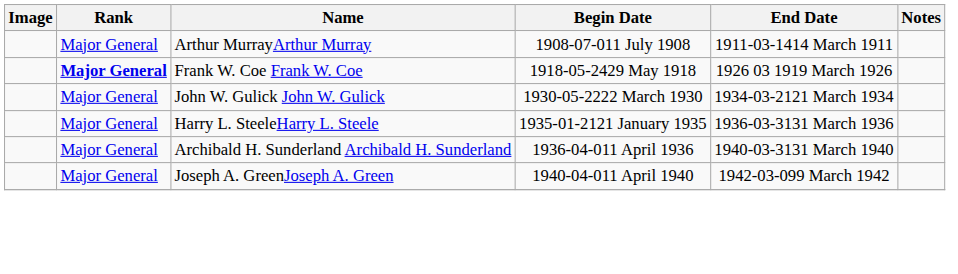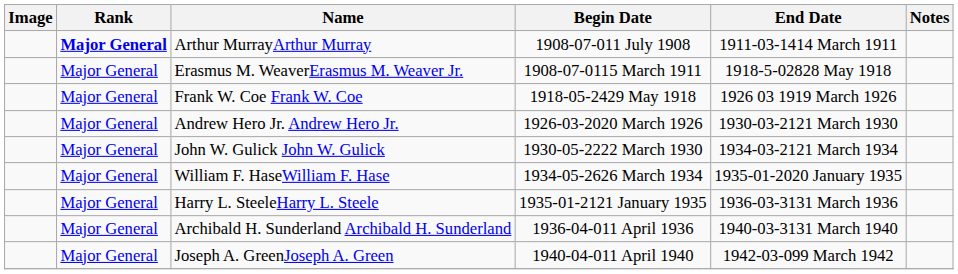Arthur MurrayArthur Murray | Rank: normal -> bold
+ row: Major General | Erasmus M. WeaverErasmus M. Weaver Jr. | 1908-07-0115 March 1911 | 1918-5-02828 May 1918
Frank W. Coe Frank W. Coe | Rank: bold -> normal
+ row: Major General | Andrew Hero Jr. Andrew Hero Jr. | 1926-03-2020 March 1926 | 1930-03-2121 March 1930
+ row: Major General | William F. HaseWilliam F. Hase | 1934-05-2626 March 1934 | 1935-01-2020 January 1935
